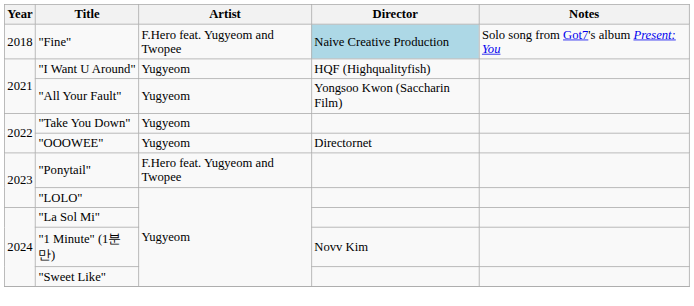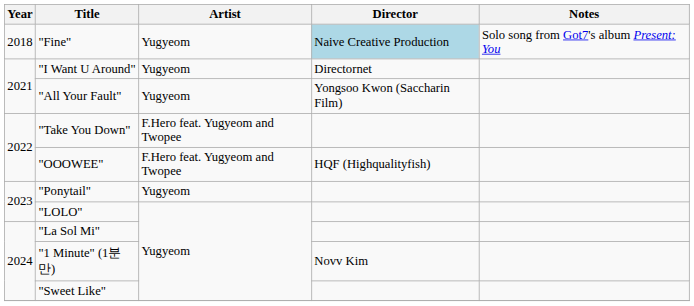"Fine" | Artist: F.Hero feat. Yugyeom and Twopee -> Yugyeom
"I Want U Around" | Director: HQF (Highqualityfish) -> Directornet
"Take You Down" | Artist: Yugyeom -> F.Hero feat. Yugyeom and Twopee
"OOOWEE" | Artist: Yugyeom -> F.Hero feat. Yugyeom and Twopee
"OOOWEE" | Director: Directornet -> HQF (Highqualityfish)
"Ponytail" | Artist: F.Hero feat. Yugyeom and Twopee -> Yugyeom
